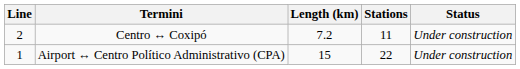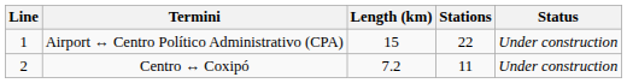rows swapped: Airport ↔ Centro Político Administrativo (CPA) <-> Centro ↔ Coxipó
